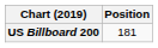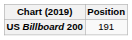US Billboard 200 | Position: 181 -> 191
